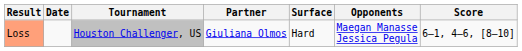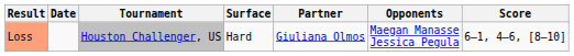columns swapped: Surface <-> Partner
